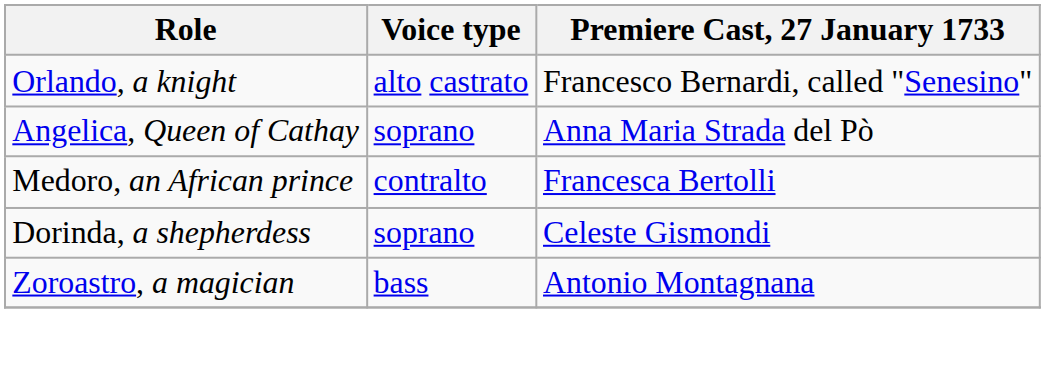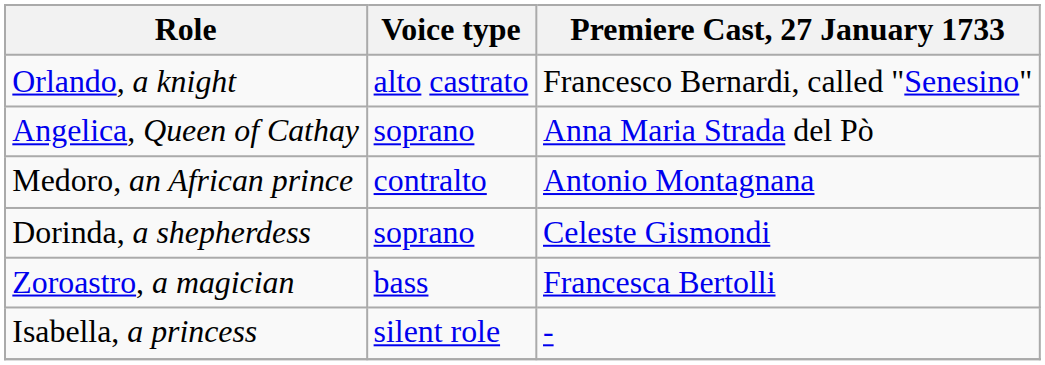Medoro, an African prince | Premiere Cast, 27 January 1733: Francesca Bertolli -> Antonio Montagnana
Zoroastro, a magician | Premiere Cast, 27 January 1733: Antonio Montagnana -> Francesca Bertolli
+ row: Isabella, a princess | silent role | -
